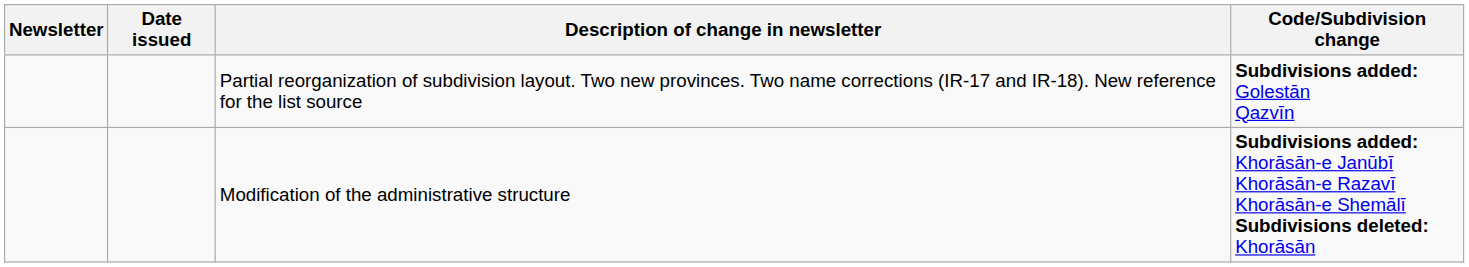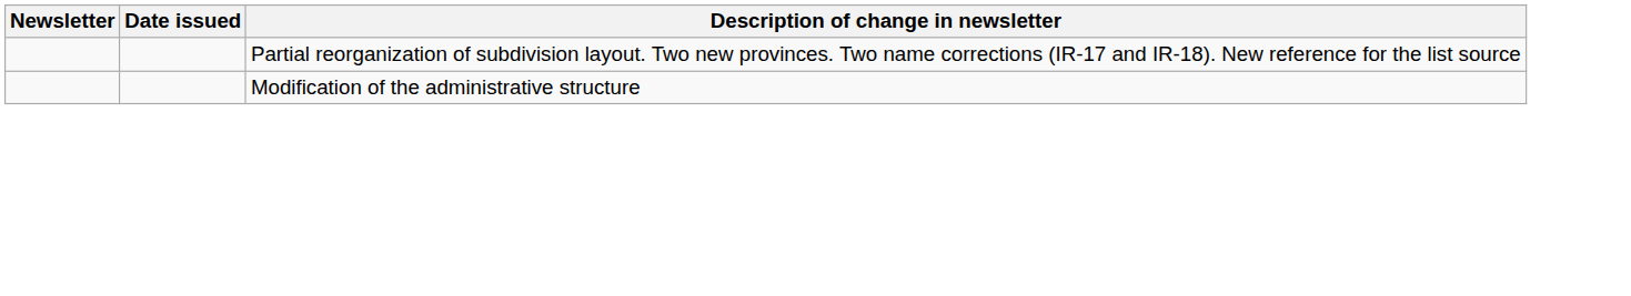- column: Code/Subdivision change | Subdivisions added: Golestān Qazvīn | Subdivisions added: Khorāsān-e Janūbī Khorāsān-e Razavī Khorāsān-e Shemālī Subdivisions deleted: Khorāsān
